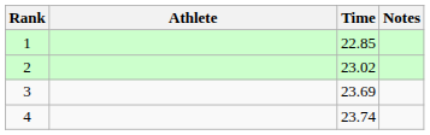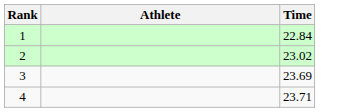- column: Notes
1 | Time: 22.85 -> 22.84
4 | Time: 23.74 -> 23.71
